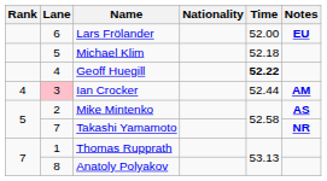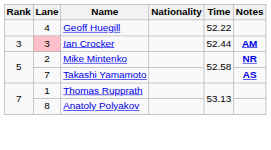- row: 6 | Lars Frölander | 52.00 | EU
- row: 5 | Michael Klim | 52.18
Geoff Huegill | Time: bold -> normal
Ian Crocker | Rank: 4 -> 3
Mike Mintenko | Notes: AS -> NR
Takashi Yamamoto | Notes: NR -> AS
